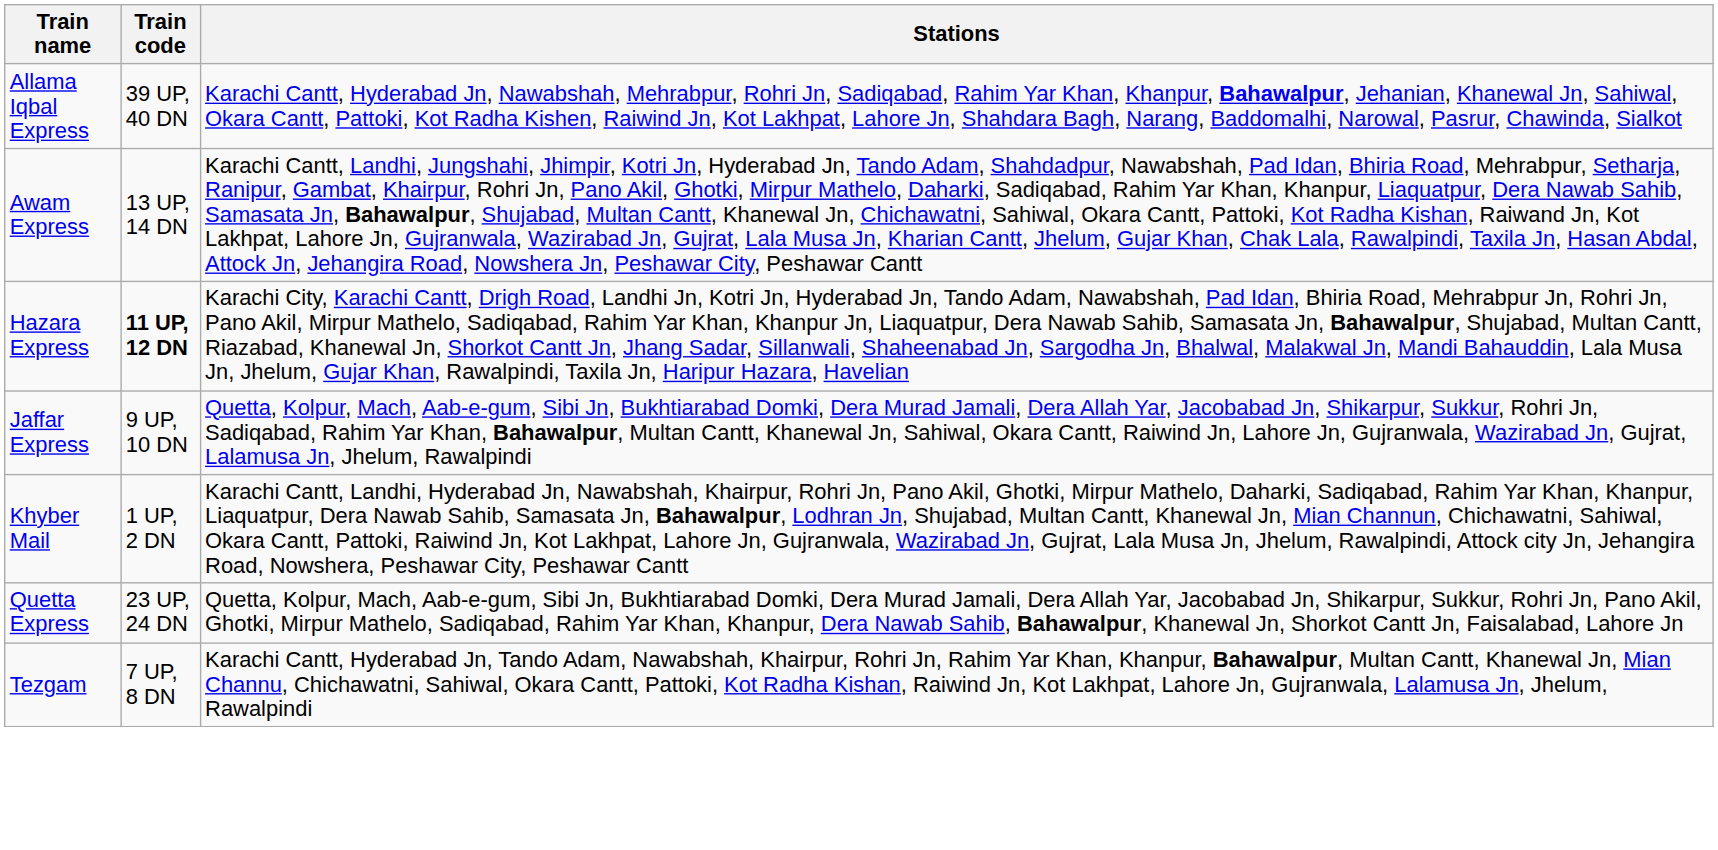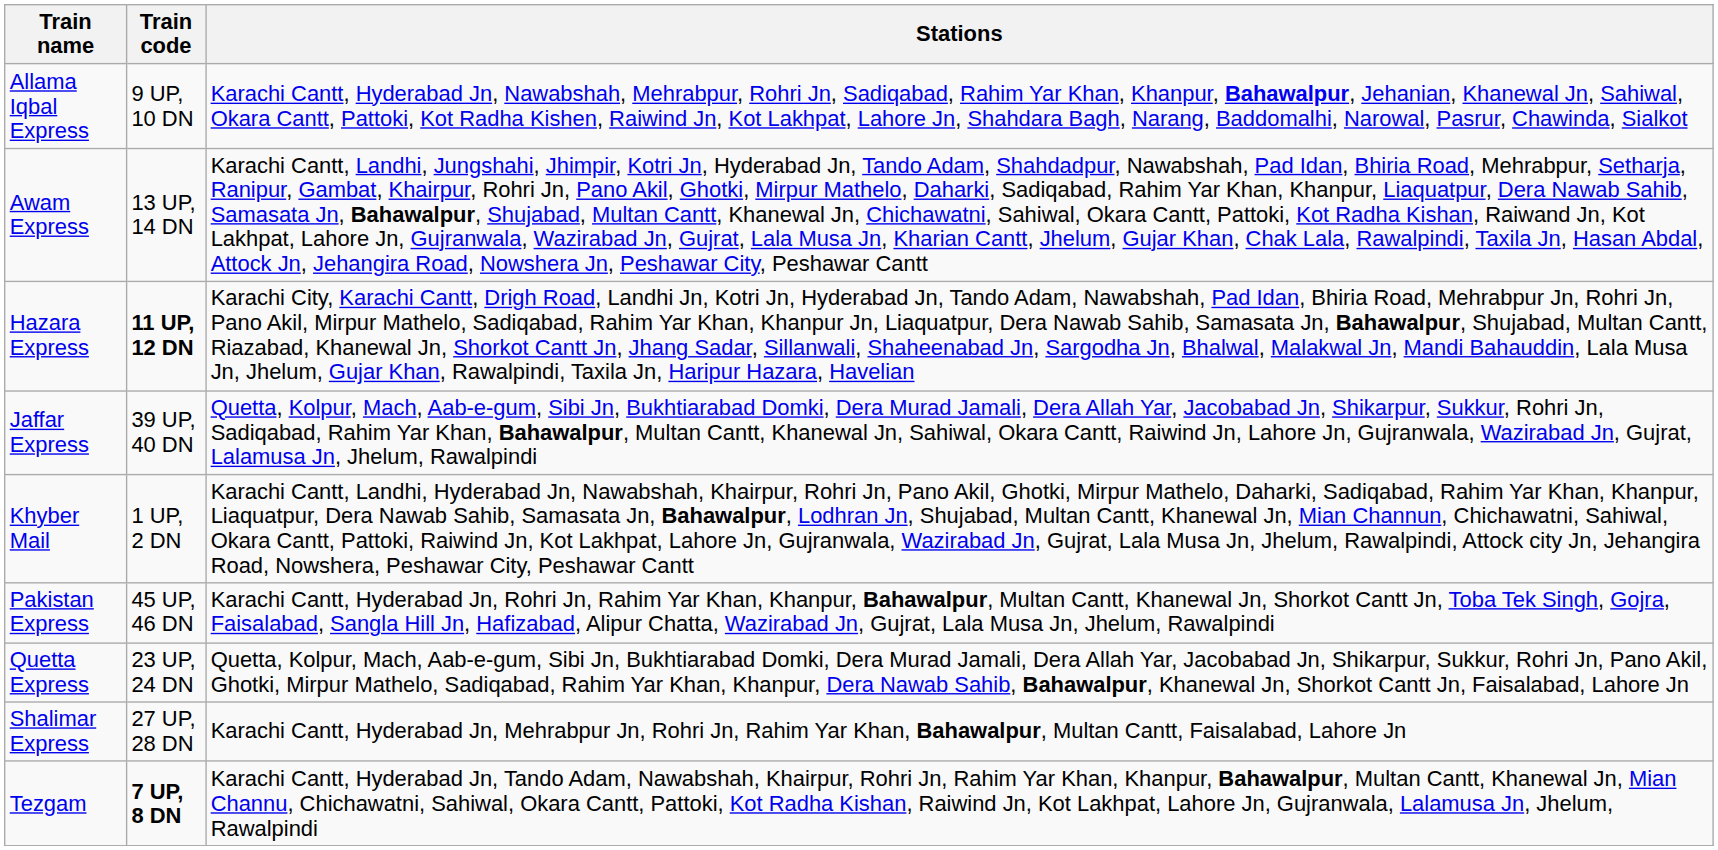Allama Iqbal Express | Train code: 39 UP, 40 DN -> 9 UP, 10 DN
Jaffar Express | Train code: 9 UP, 10 DN -> 39 UP, 40 DN
+ row: Pakistan Express | 45 UP, 46 DN | Karachi Cantt, Hyderabad Jn, Rohri Jn, Rahim Yar Khan, Khanpur, Bahawalpur, Multan Cantt, Khanewal Jn, Shorkot Cantt Jn, Toba Tek Singh, Gojra, Faisalabad, Sangla Hill Jn, Hafizabad, Alipur Chatta, Wazirabad Jn, Gujrat, Lala Musa Jn, Jhelum, Rawalpindi
+ row: Shalimar Express | 27 UP, 28 DN | Karachi Cantt, Hyderabad Jn, Mehrabpur Jn, Rohri Jn, Rahim Yar Khan, Bahawalpur, Multan Cantt, Faisalabad, Lahore Jn
Tezgam | Train code: normal -> bold
